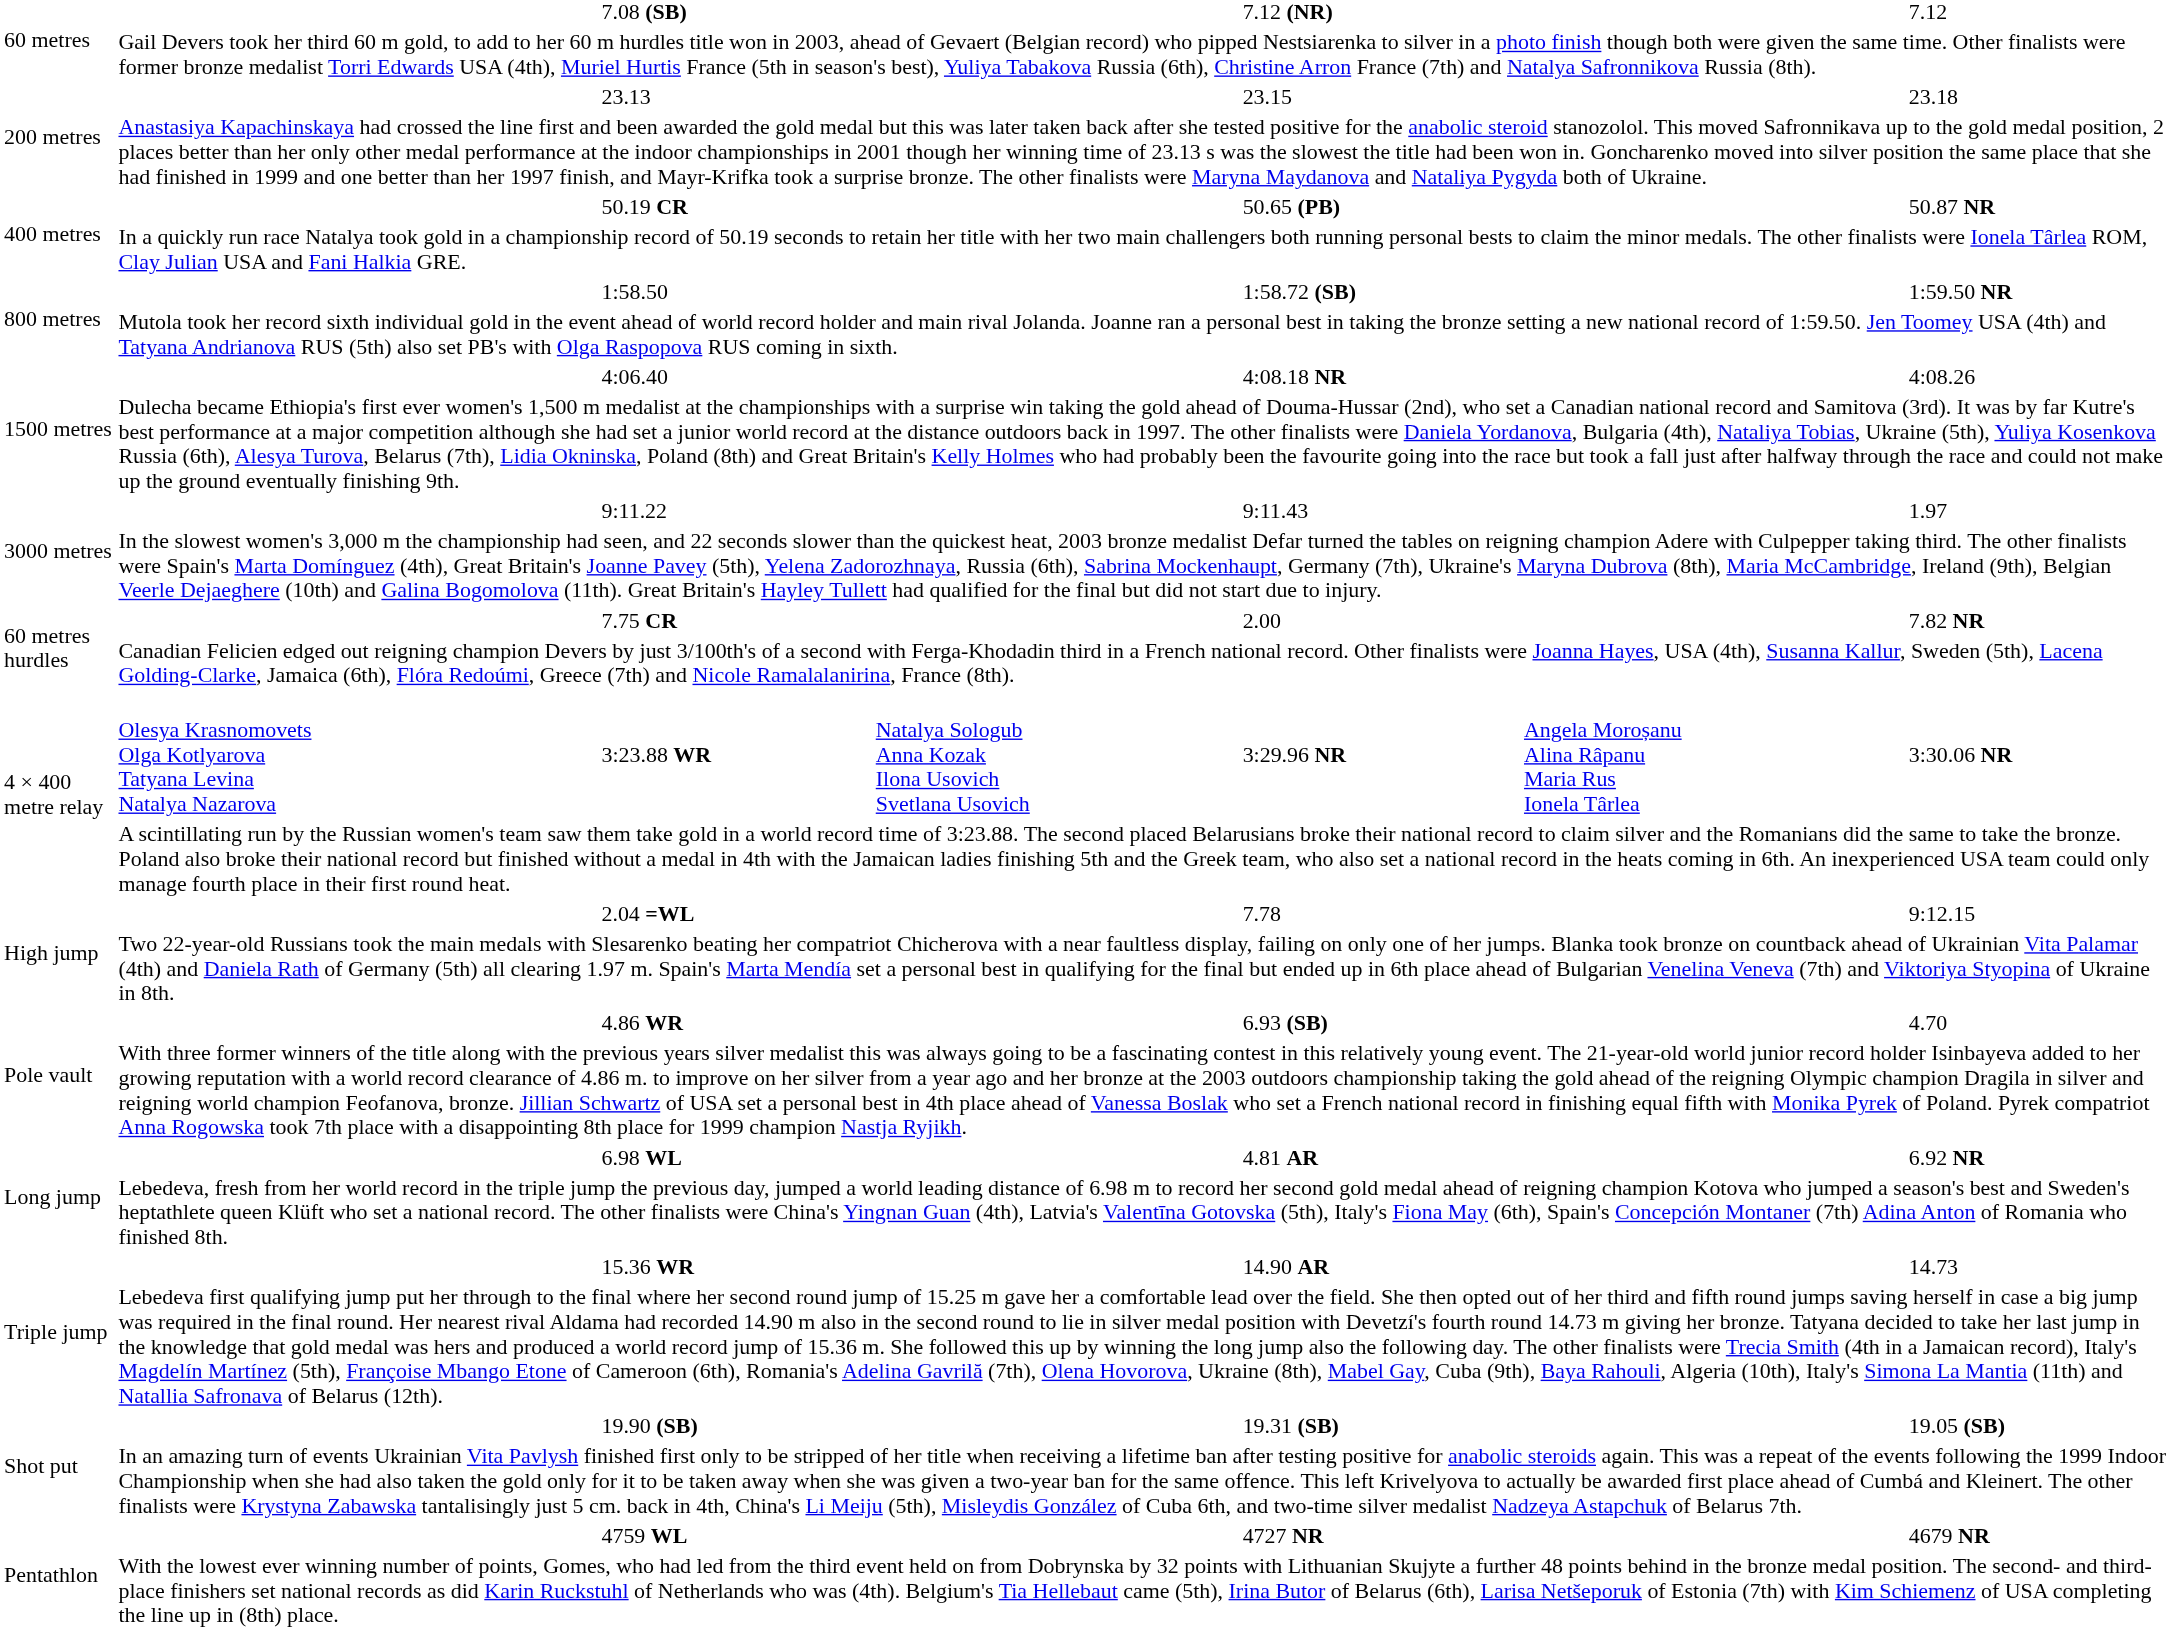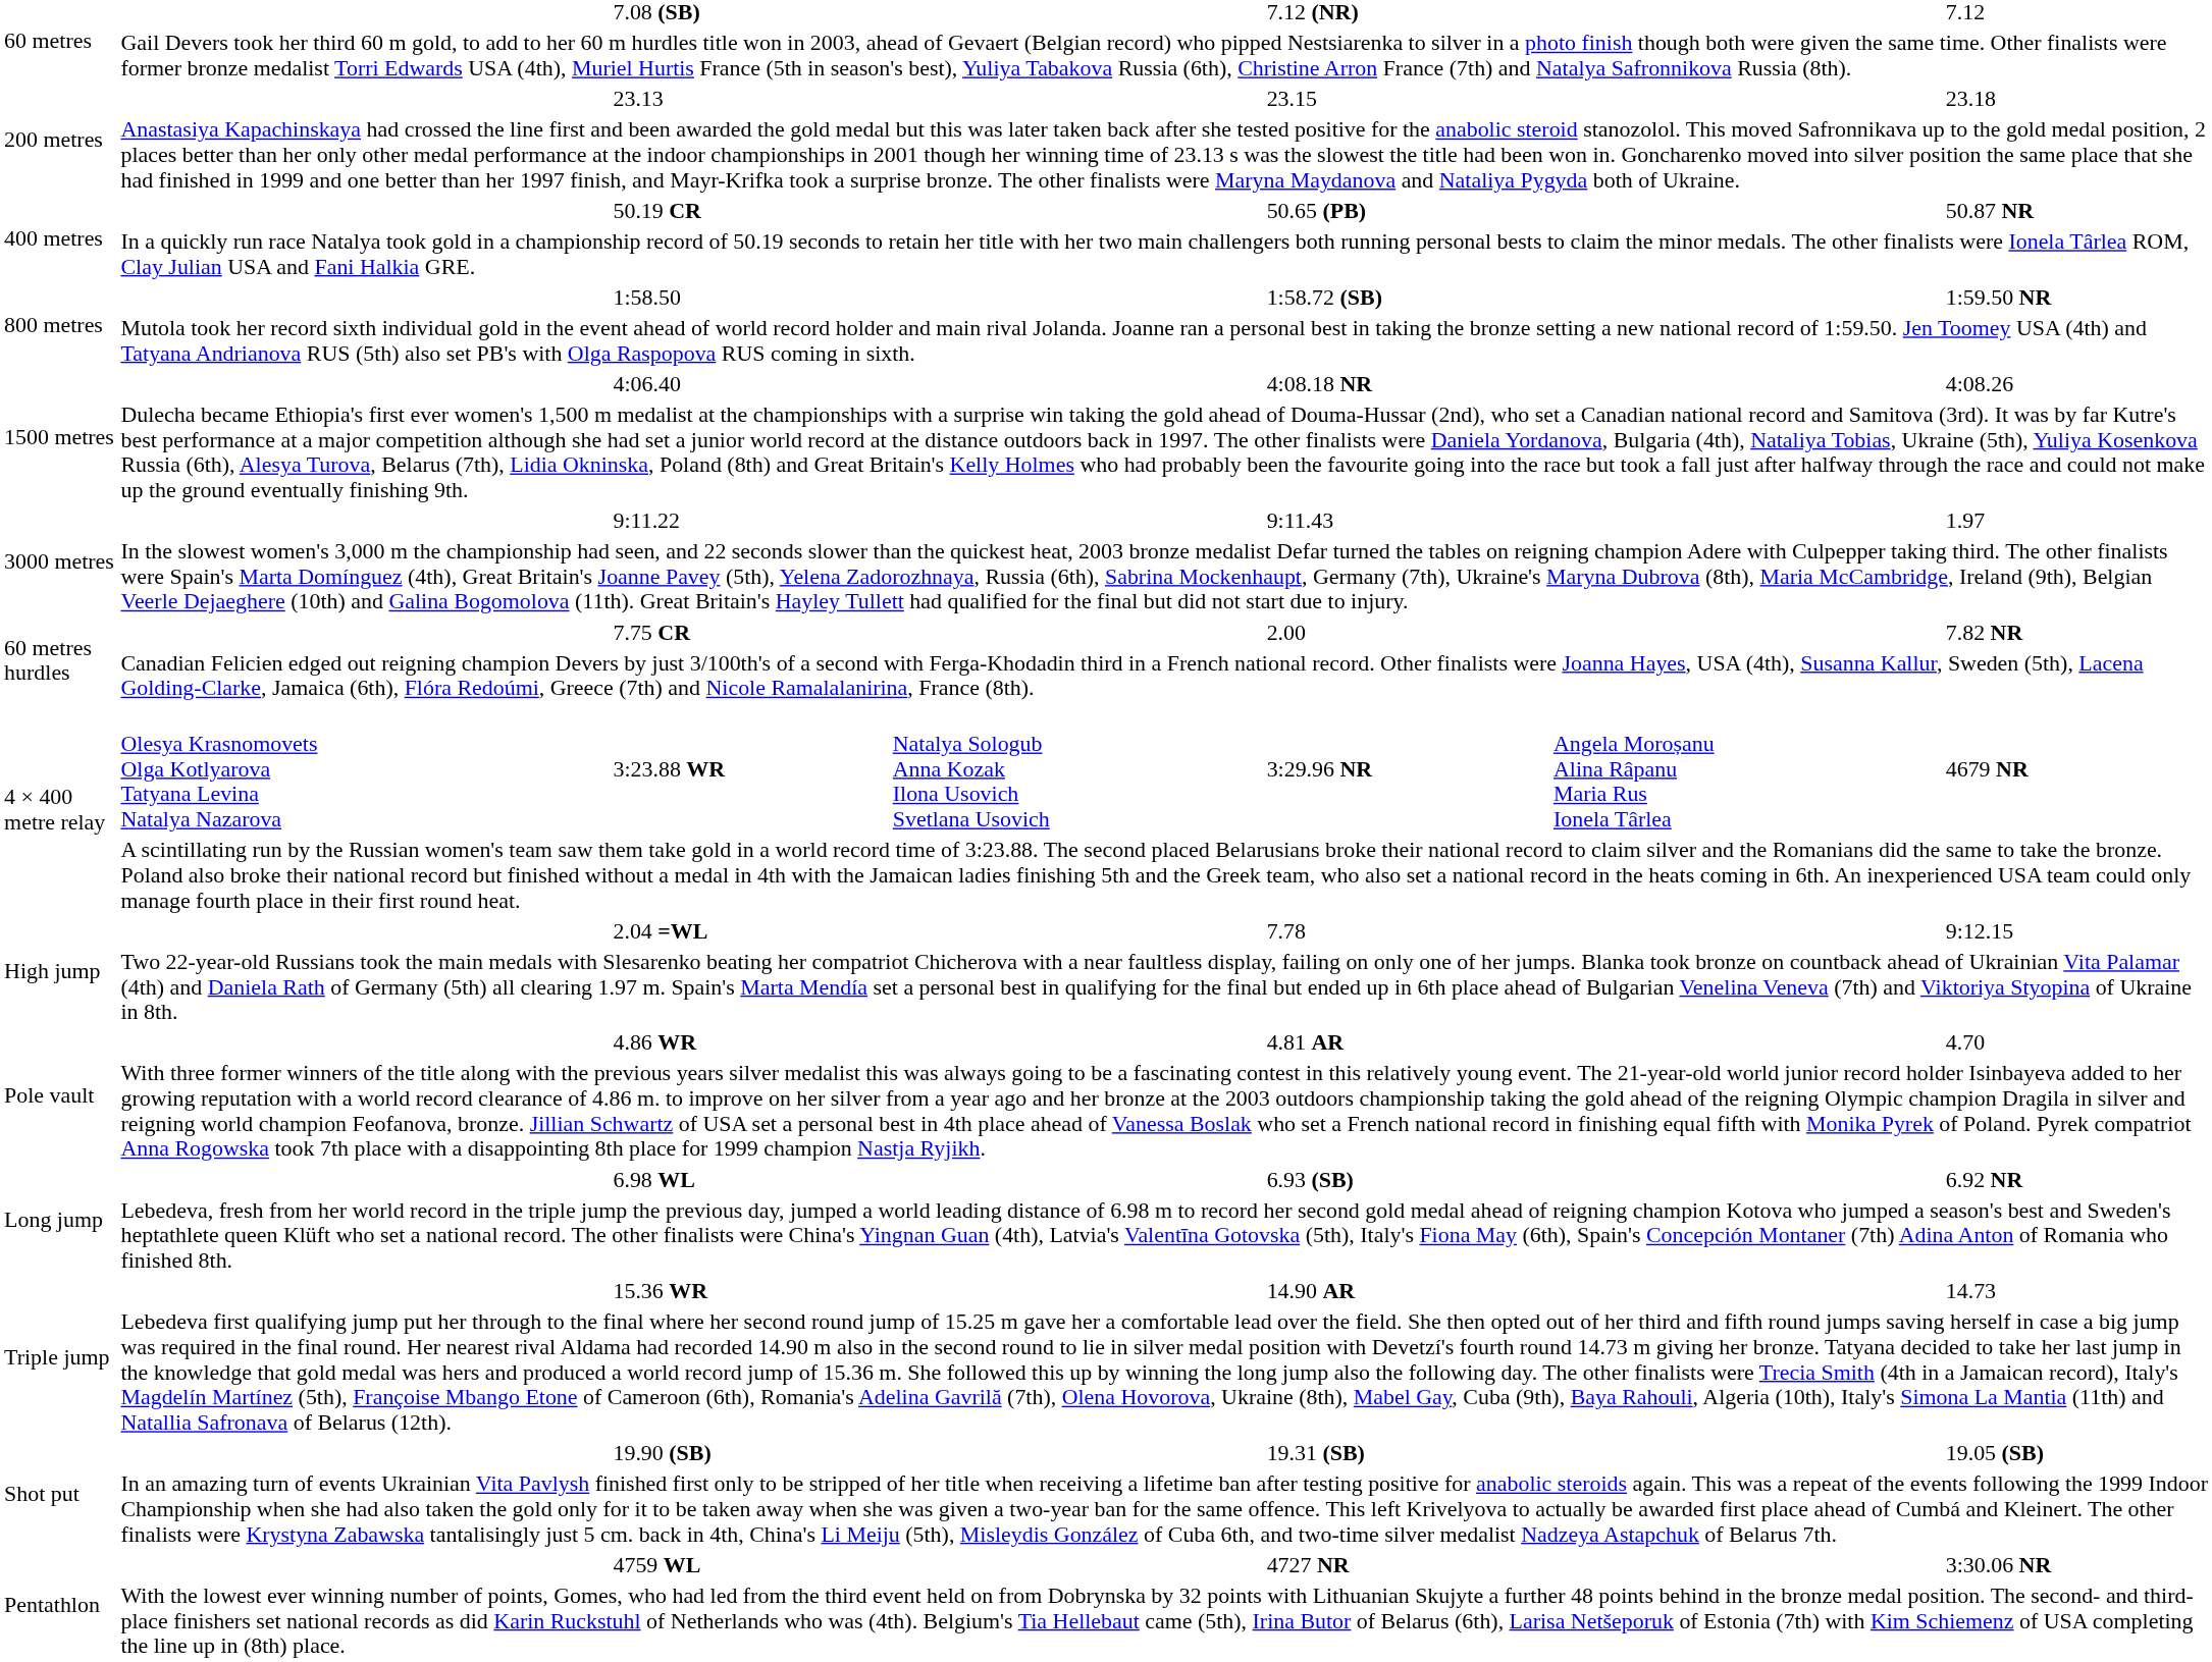3:23.88 WR | column 7: 3:30.06 NR -> 4679 NR
4.86 WR | column 5: 6.93 (SB) -> 4.81 AR
6.98 WL | column 5: 4.81 AR -> 6.93 (SB)
4759 WL | column 7: 4679 NR -> 3:30.06 NR
